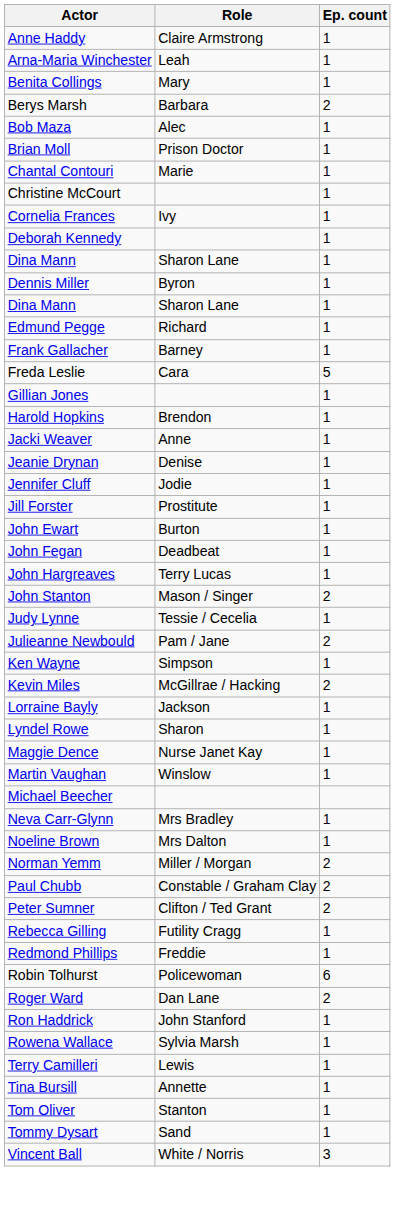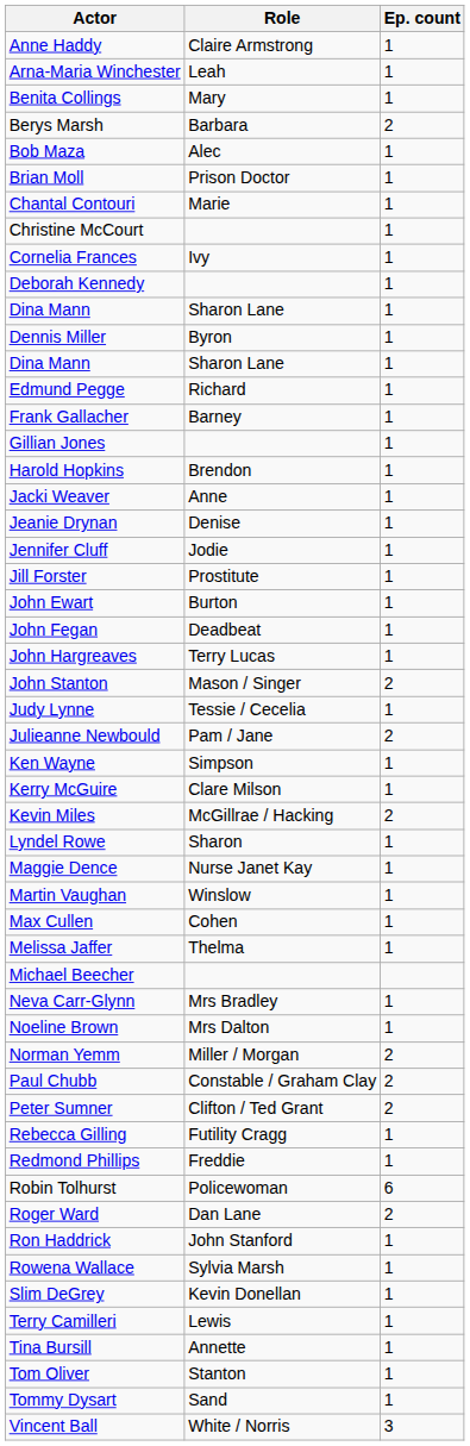- row: Freda Leslie | Cara | 5
+ row: Kerry McGuire | Clare Milson | 1
- row: Lorraine Bayly | Jackson | 1
+ row: Max Cullen | Cohen | 1
+ row: Melissa Jaffer | Thelma | 1
+ row: Slim DeGrey | Kevin Donellan | 1
